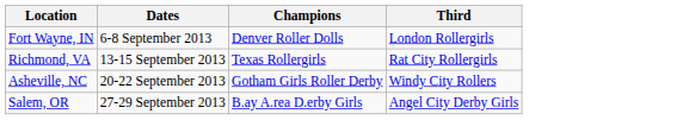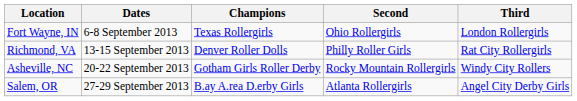+ column: Second | Ohio Rollergirls | Philly Roller Girls | Rocky Mountain Rollergirls | Atlanta Rollergirls
Fort Wayne, IN | Champions: Denver Roller Dolls -> Texas Rollergirls
Richmond, VA | Champions: Texas Rollergirls -> Denver Roller Dolls
